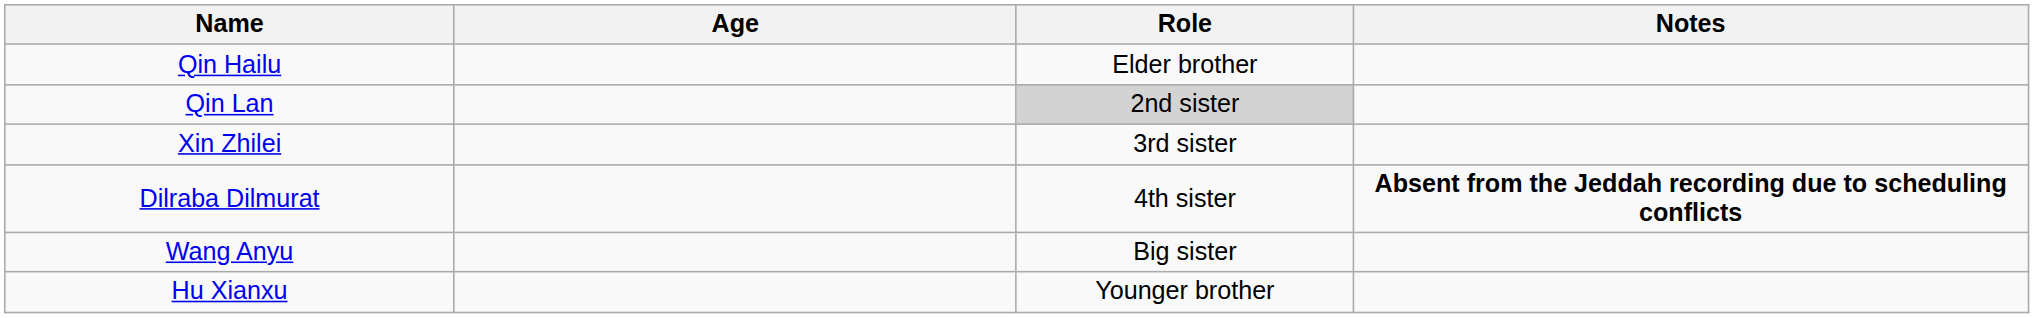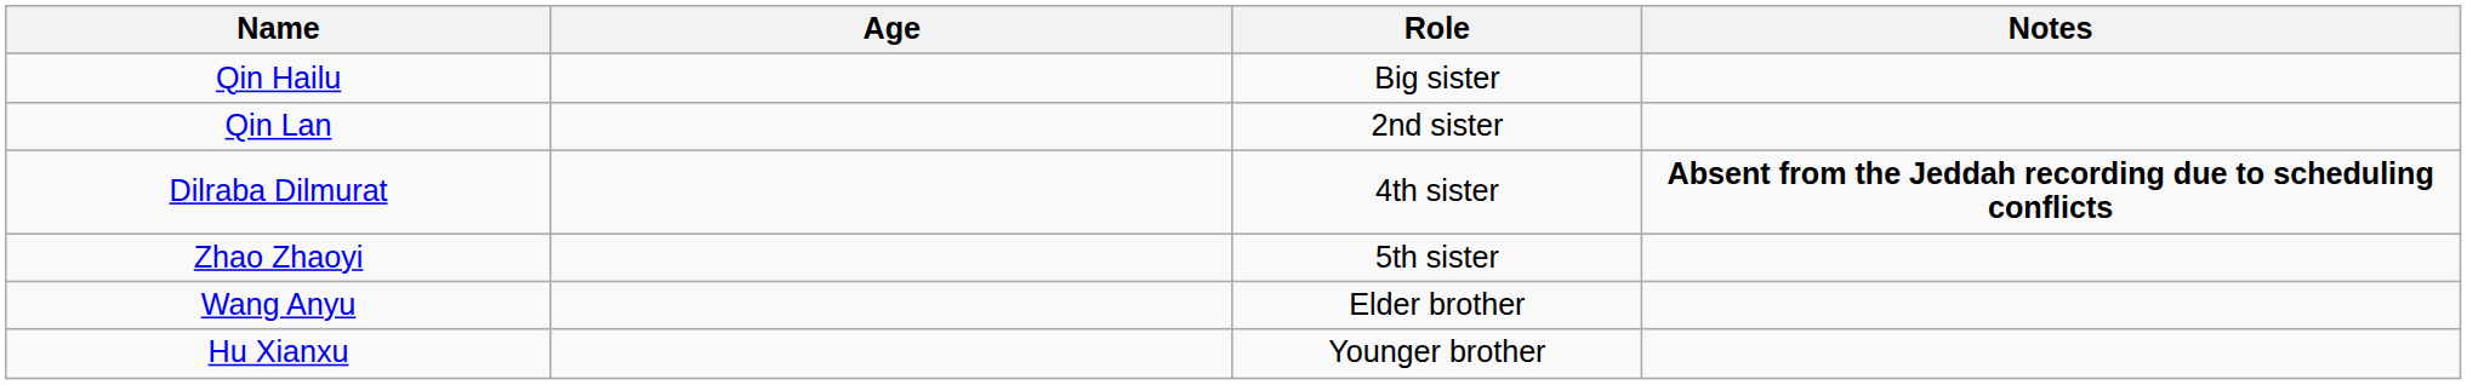Qin Hailu | Role: Elder brother -> Big sister
Qin Lan | Role: lightgrey background -> no background
- row: Xin Zhilei | 3rd sister
+ row: Zhao Zhaoyi | 5th sister
Wang Anyu | Role: Big sister -> Elder brother
